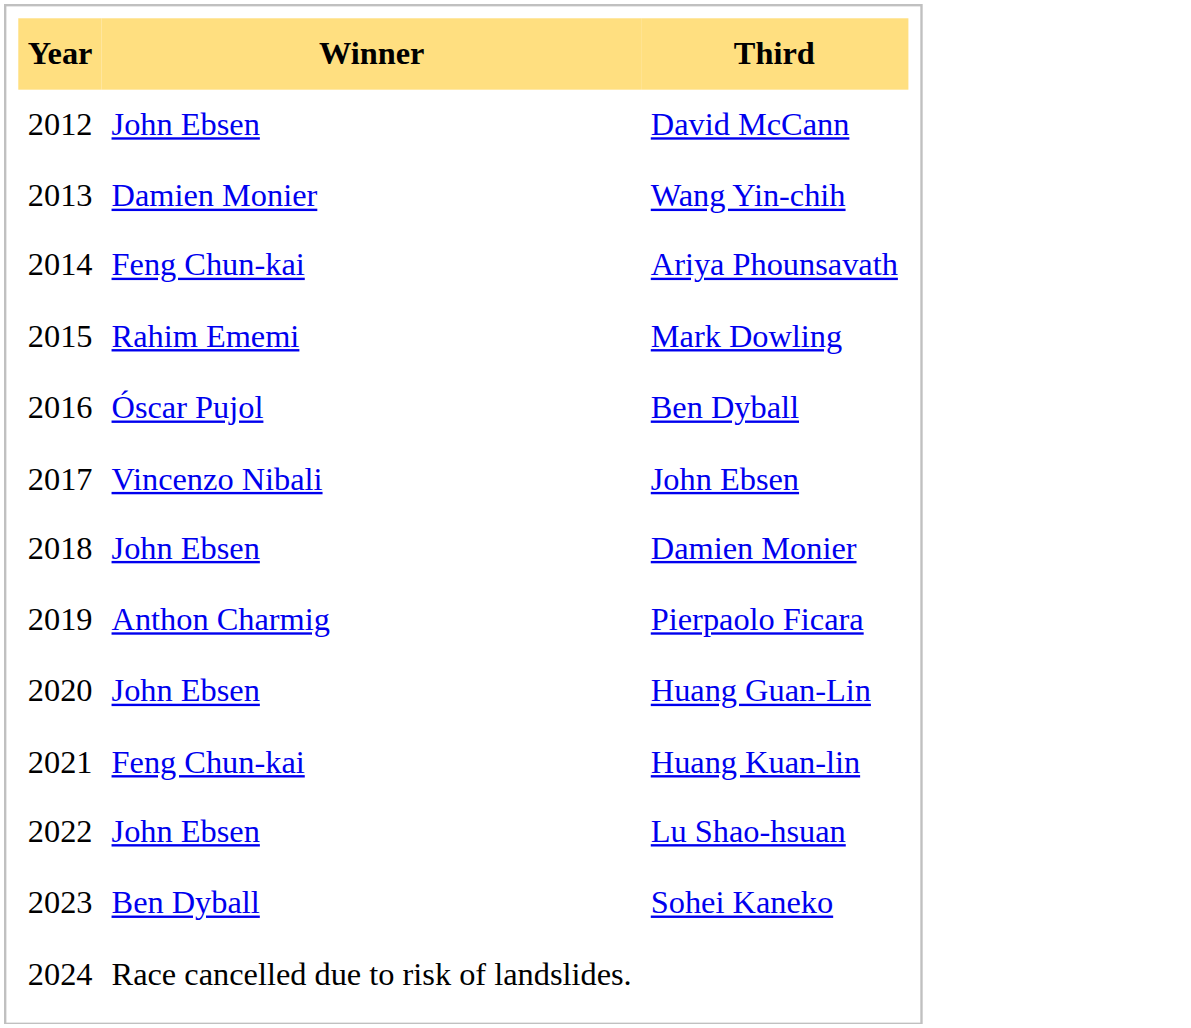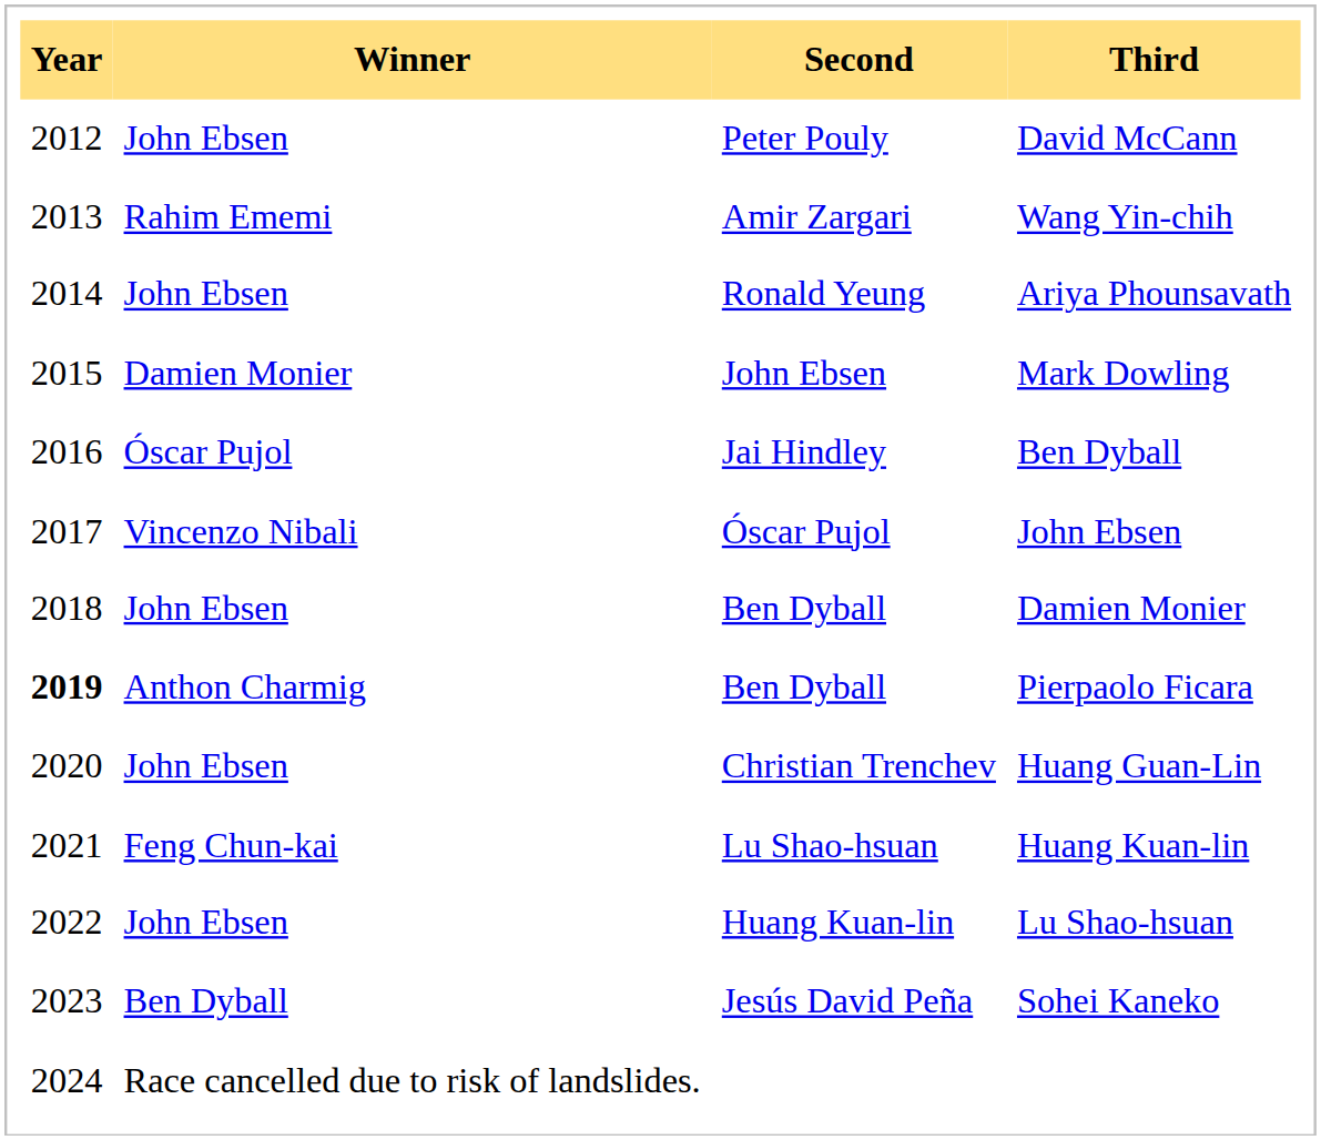+ column: Second | Peter Pouly | Amir Zargari | Ronald Yeung | John Ebsen | Jai Hindley | Óscar Pujol | Ben Dyball | Ben Dyball | Christian Trenchev | Lu Shao-hsuan | Huang Kuan-lin | Jesús David Peña
Wang Yin-chih | Winner: Damien Monier -> Rahim Ememi
Ariya Phounsavath | Winner: Feng Chun-kai -> John Ebsen
Mark Dowling | Winner: Rahim Ememi -> Damien Monier
Pierpaolo Ficara | Year: normal -> bold
